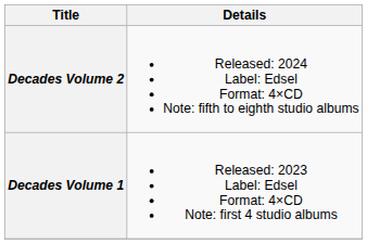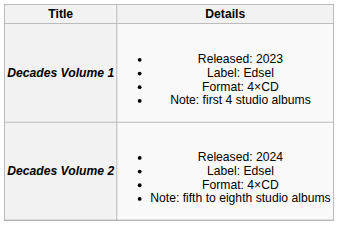rows swapped: Decades Volume 1 <-> Decades Volume 2
